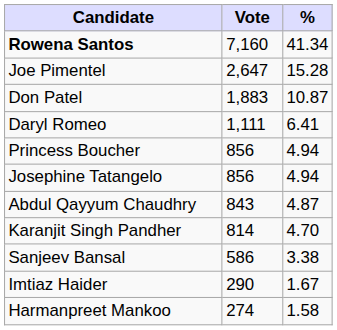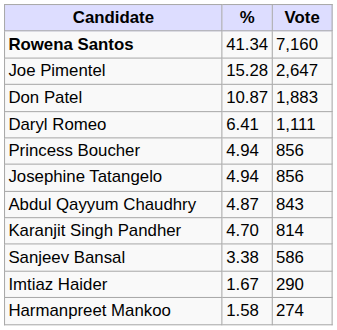columns swapped: Vote <-> %
